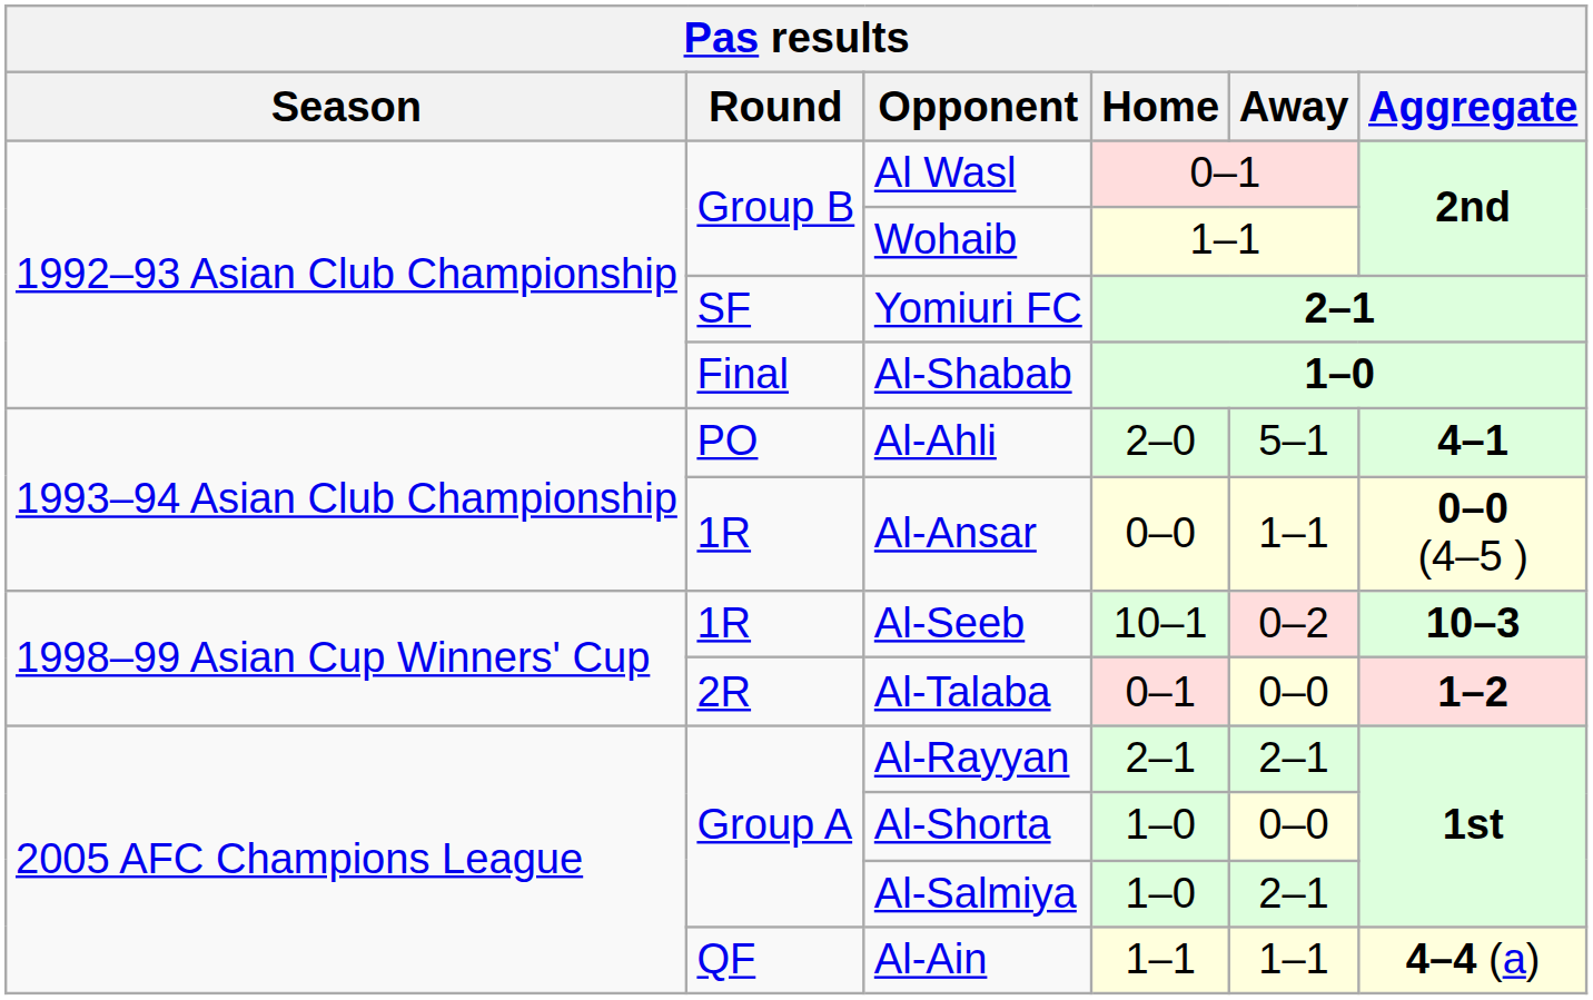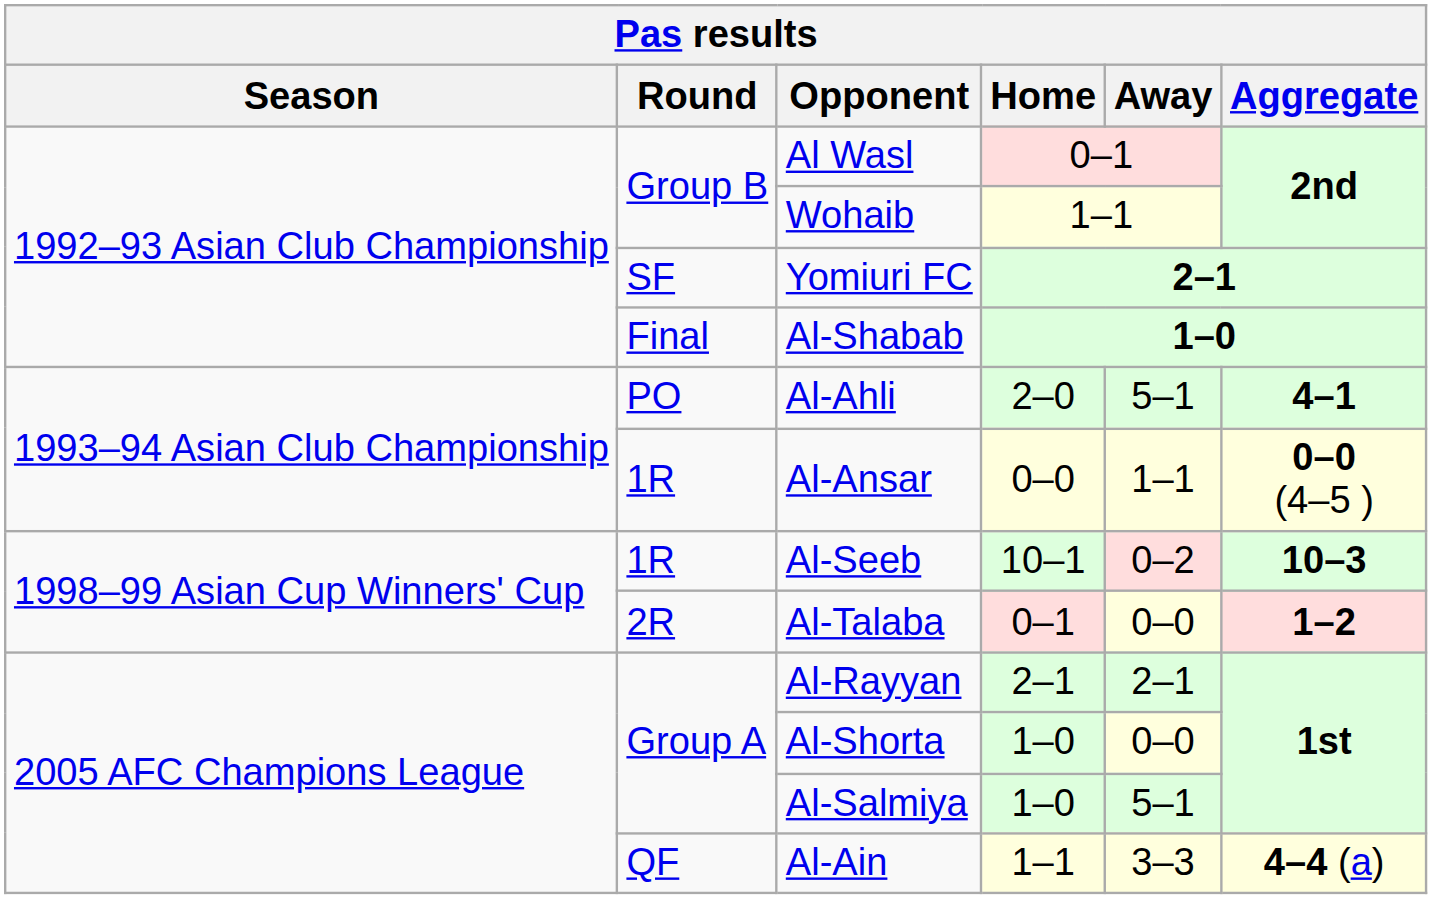Al-Salmiya | Away: 2–1 -> 5–1
Al-Ain | Away: 1–1 -> 3–3
